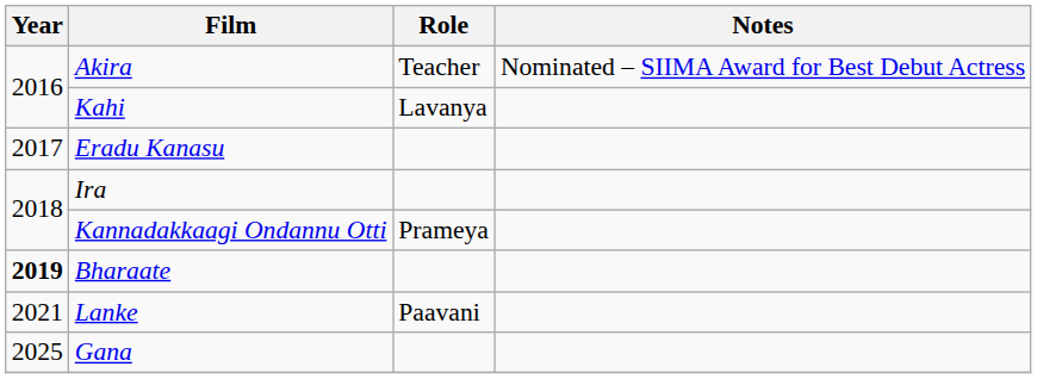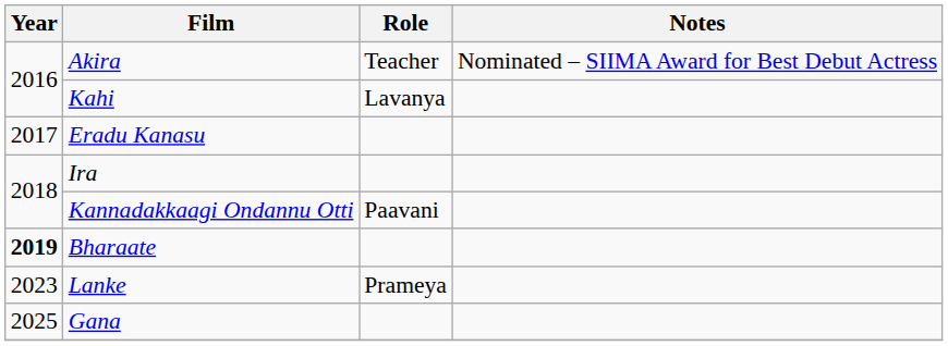Kannadakkaagi Ondannu Otti | Role: Prameya -> Paavani
Lanke | Year: 2021 -> 2023
Lanke | Role: Paavani -> Prameya
